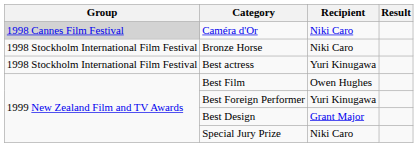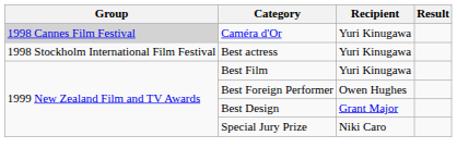Caméra d'Or | Recipient: Niki Caro -> Yuri Kinugawa
- row: 1998 Stockholm International Film Festival | Bronze Horse | Niki Caro
Best Film | Recipient: Owen Hughes -> Yuri Kinugawa
Best Foreign Performer | Recipient: Yuri Kinugawa -> Owen Hughes
